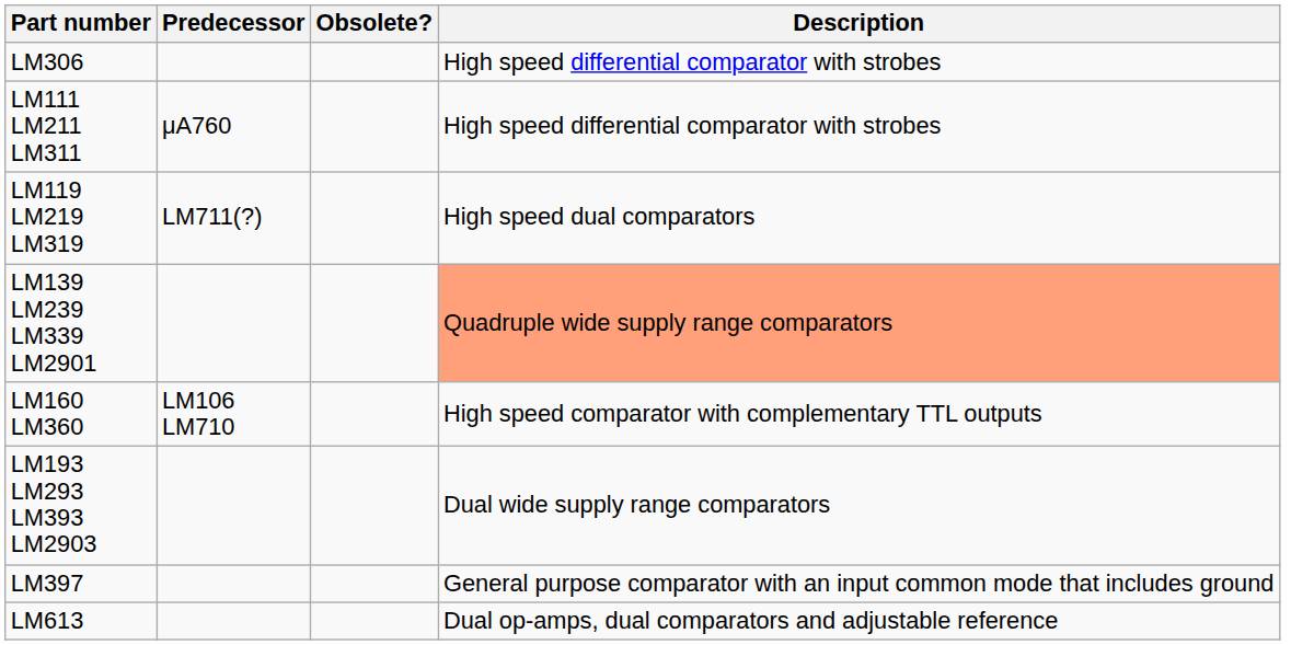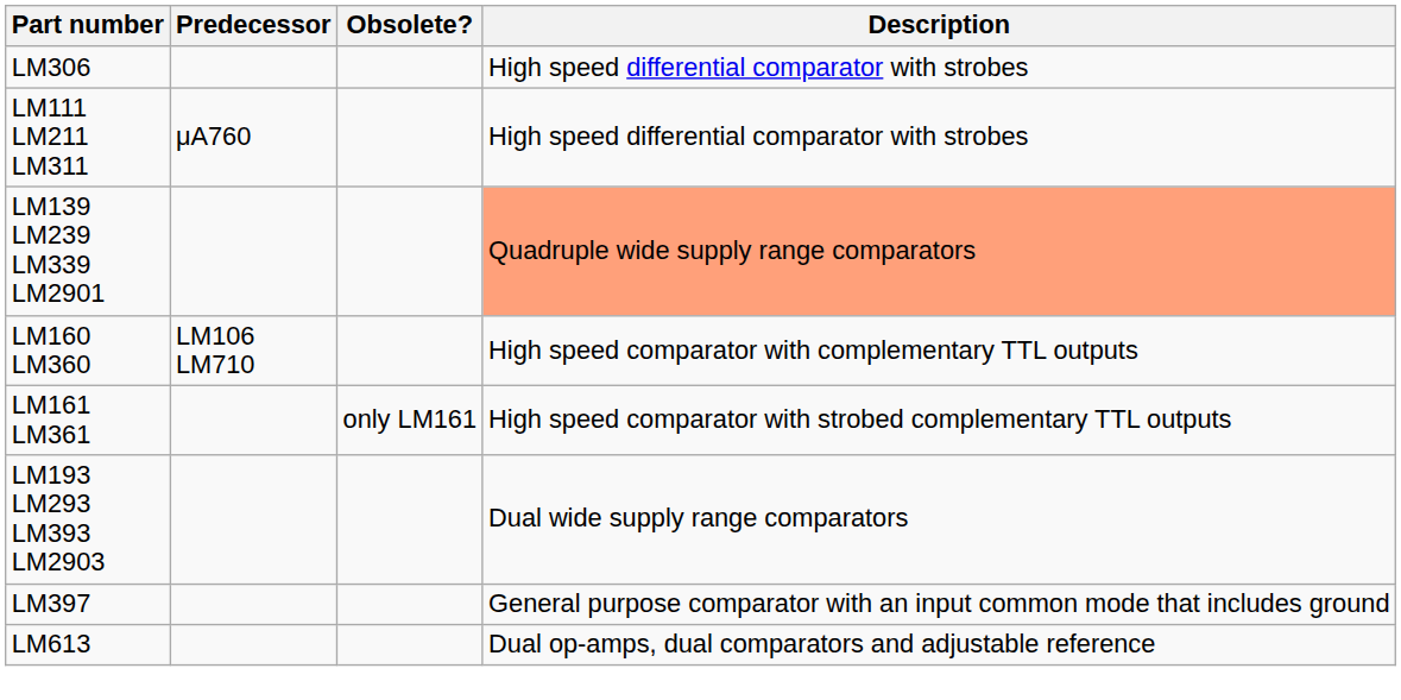- row: LM119 LM219 LM319 | LM711(?) | High speed dual comparators
+ row: LM161 LM361 | only LM161 | High speed comparator with strobed complementary TTL outputs
